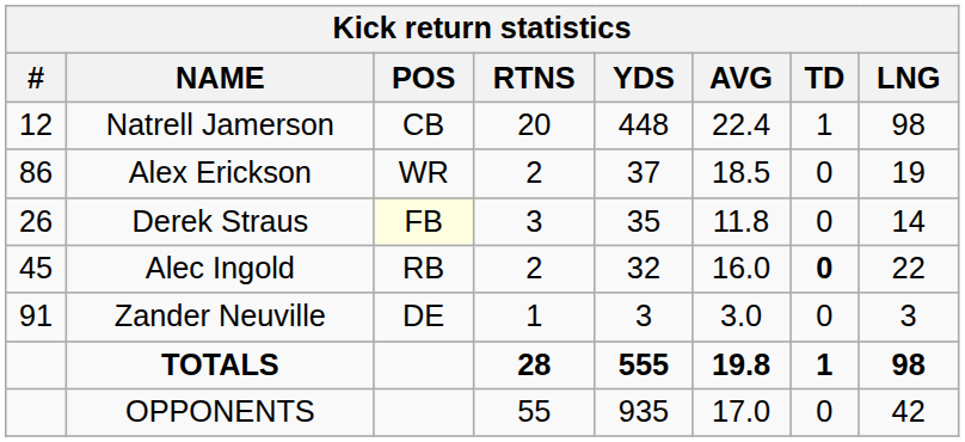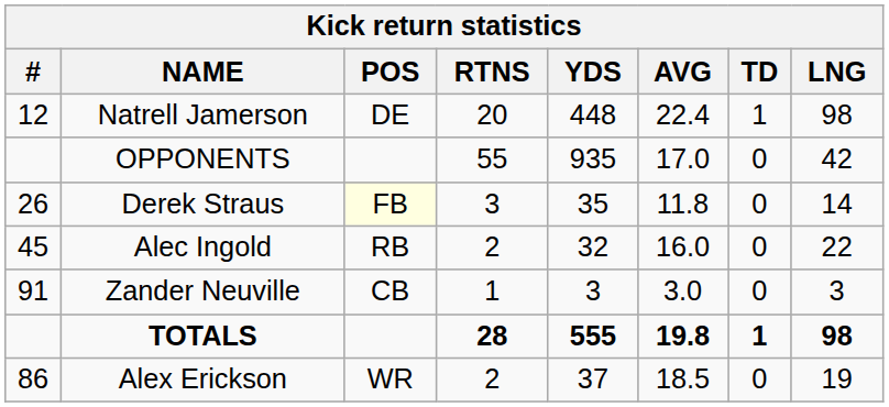Natrell Jamerson | POS: CB -> DE
rows swapped: Alex Erickson <-> OPPONENTS
Alec Ingold | TD: bold -> normal
Zander Neuville | POS: DE -> CB
